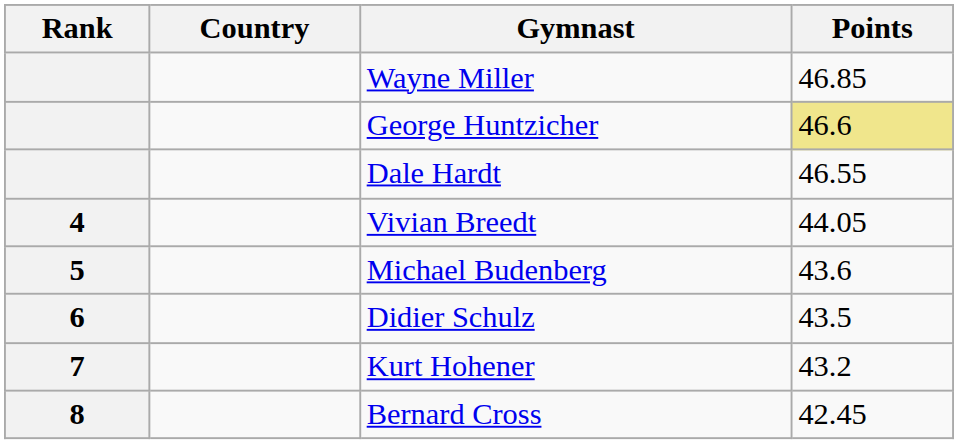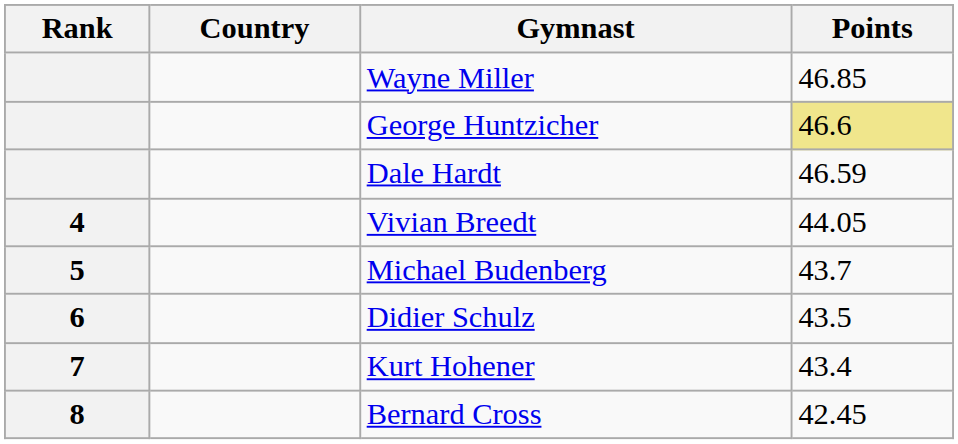Dale Hardt | Points: 46.55 -> 46.59
Michael Budenberg | Points: 43.6 -> 43.7
Kurt Hohener | Points: 43.2 -> 43.4
